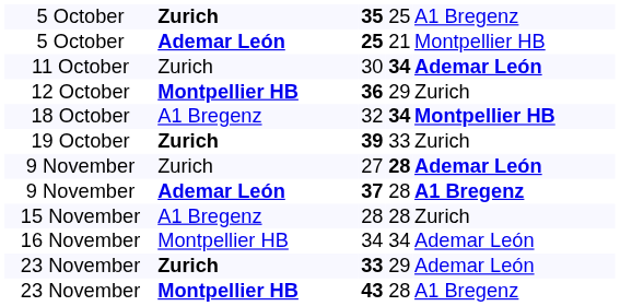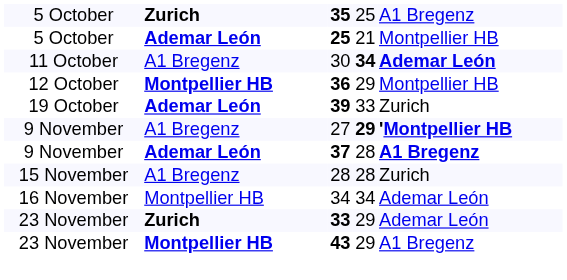30 | column 2: Zurich -> A1 Bregenz
36 | column 5: Zurich -> Montpellier HB
- row: 18 October | A1 Bregenz | 32 | 34 | Montpellier HB
39 | column 2: Zurich -> Ademar León
27 | column 2: Zurich -> A1 Bregenz
27 | column 4: 28 -> 29
27 | column 5: Ademar León -> 'Montpellier HB
43 | column 4: 28 -> 29
